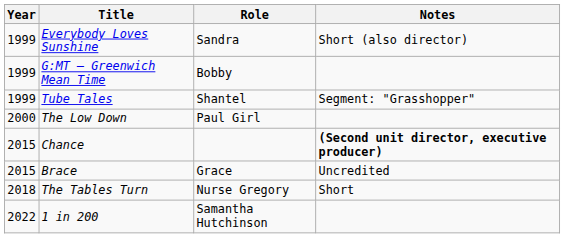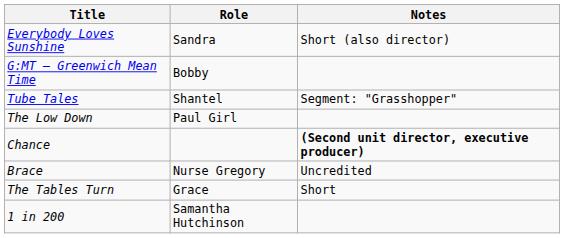- column: Year | 1999 | 1999 | 1999 | 2000 | 2015 | 2015 | 2018 | 2022
Brace | Role: Grace -> Nurse Gregory
The Tables Turn | Role: Nurse Gregory -> Grace
